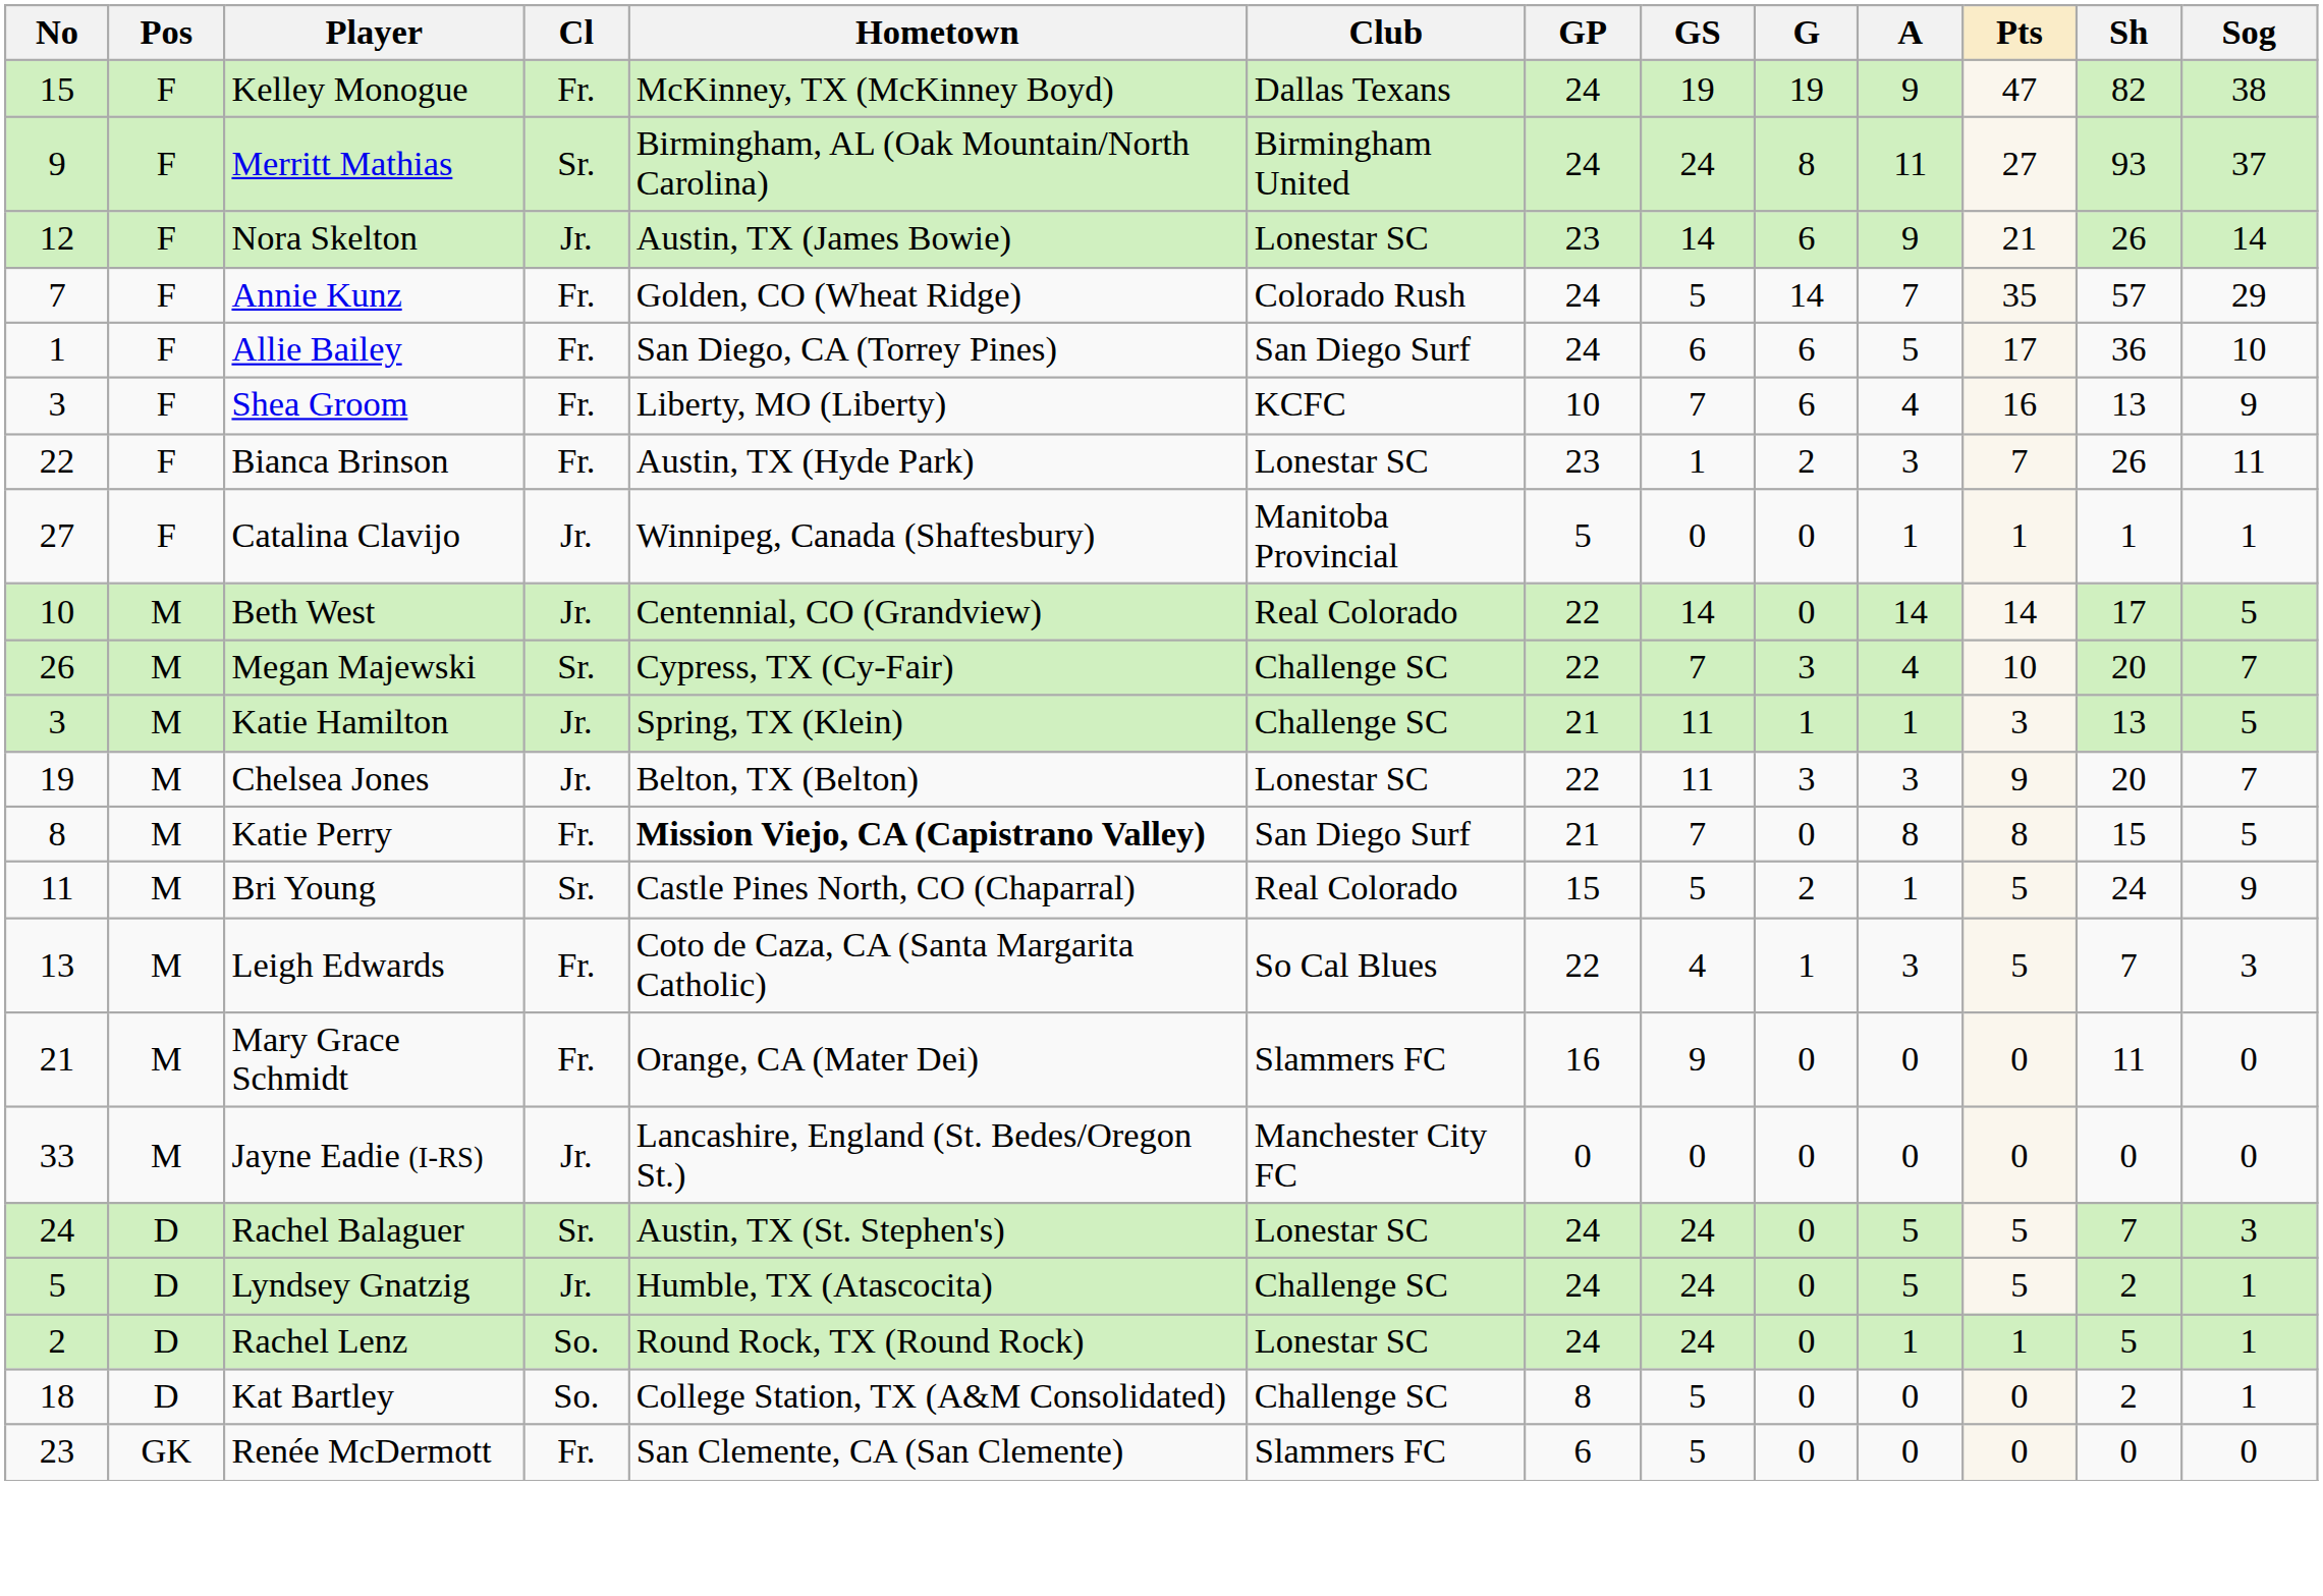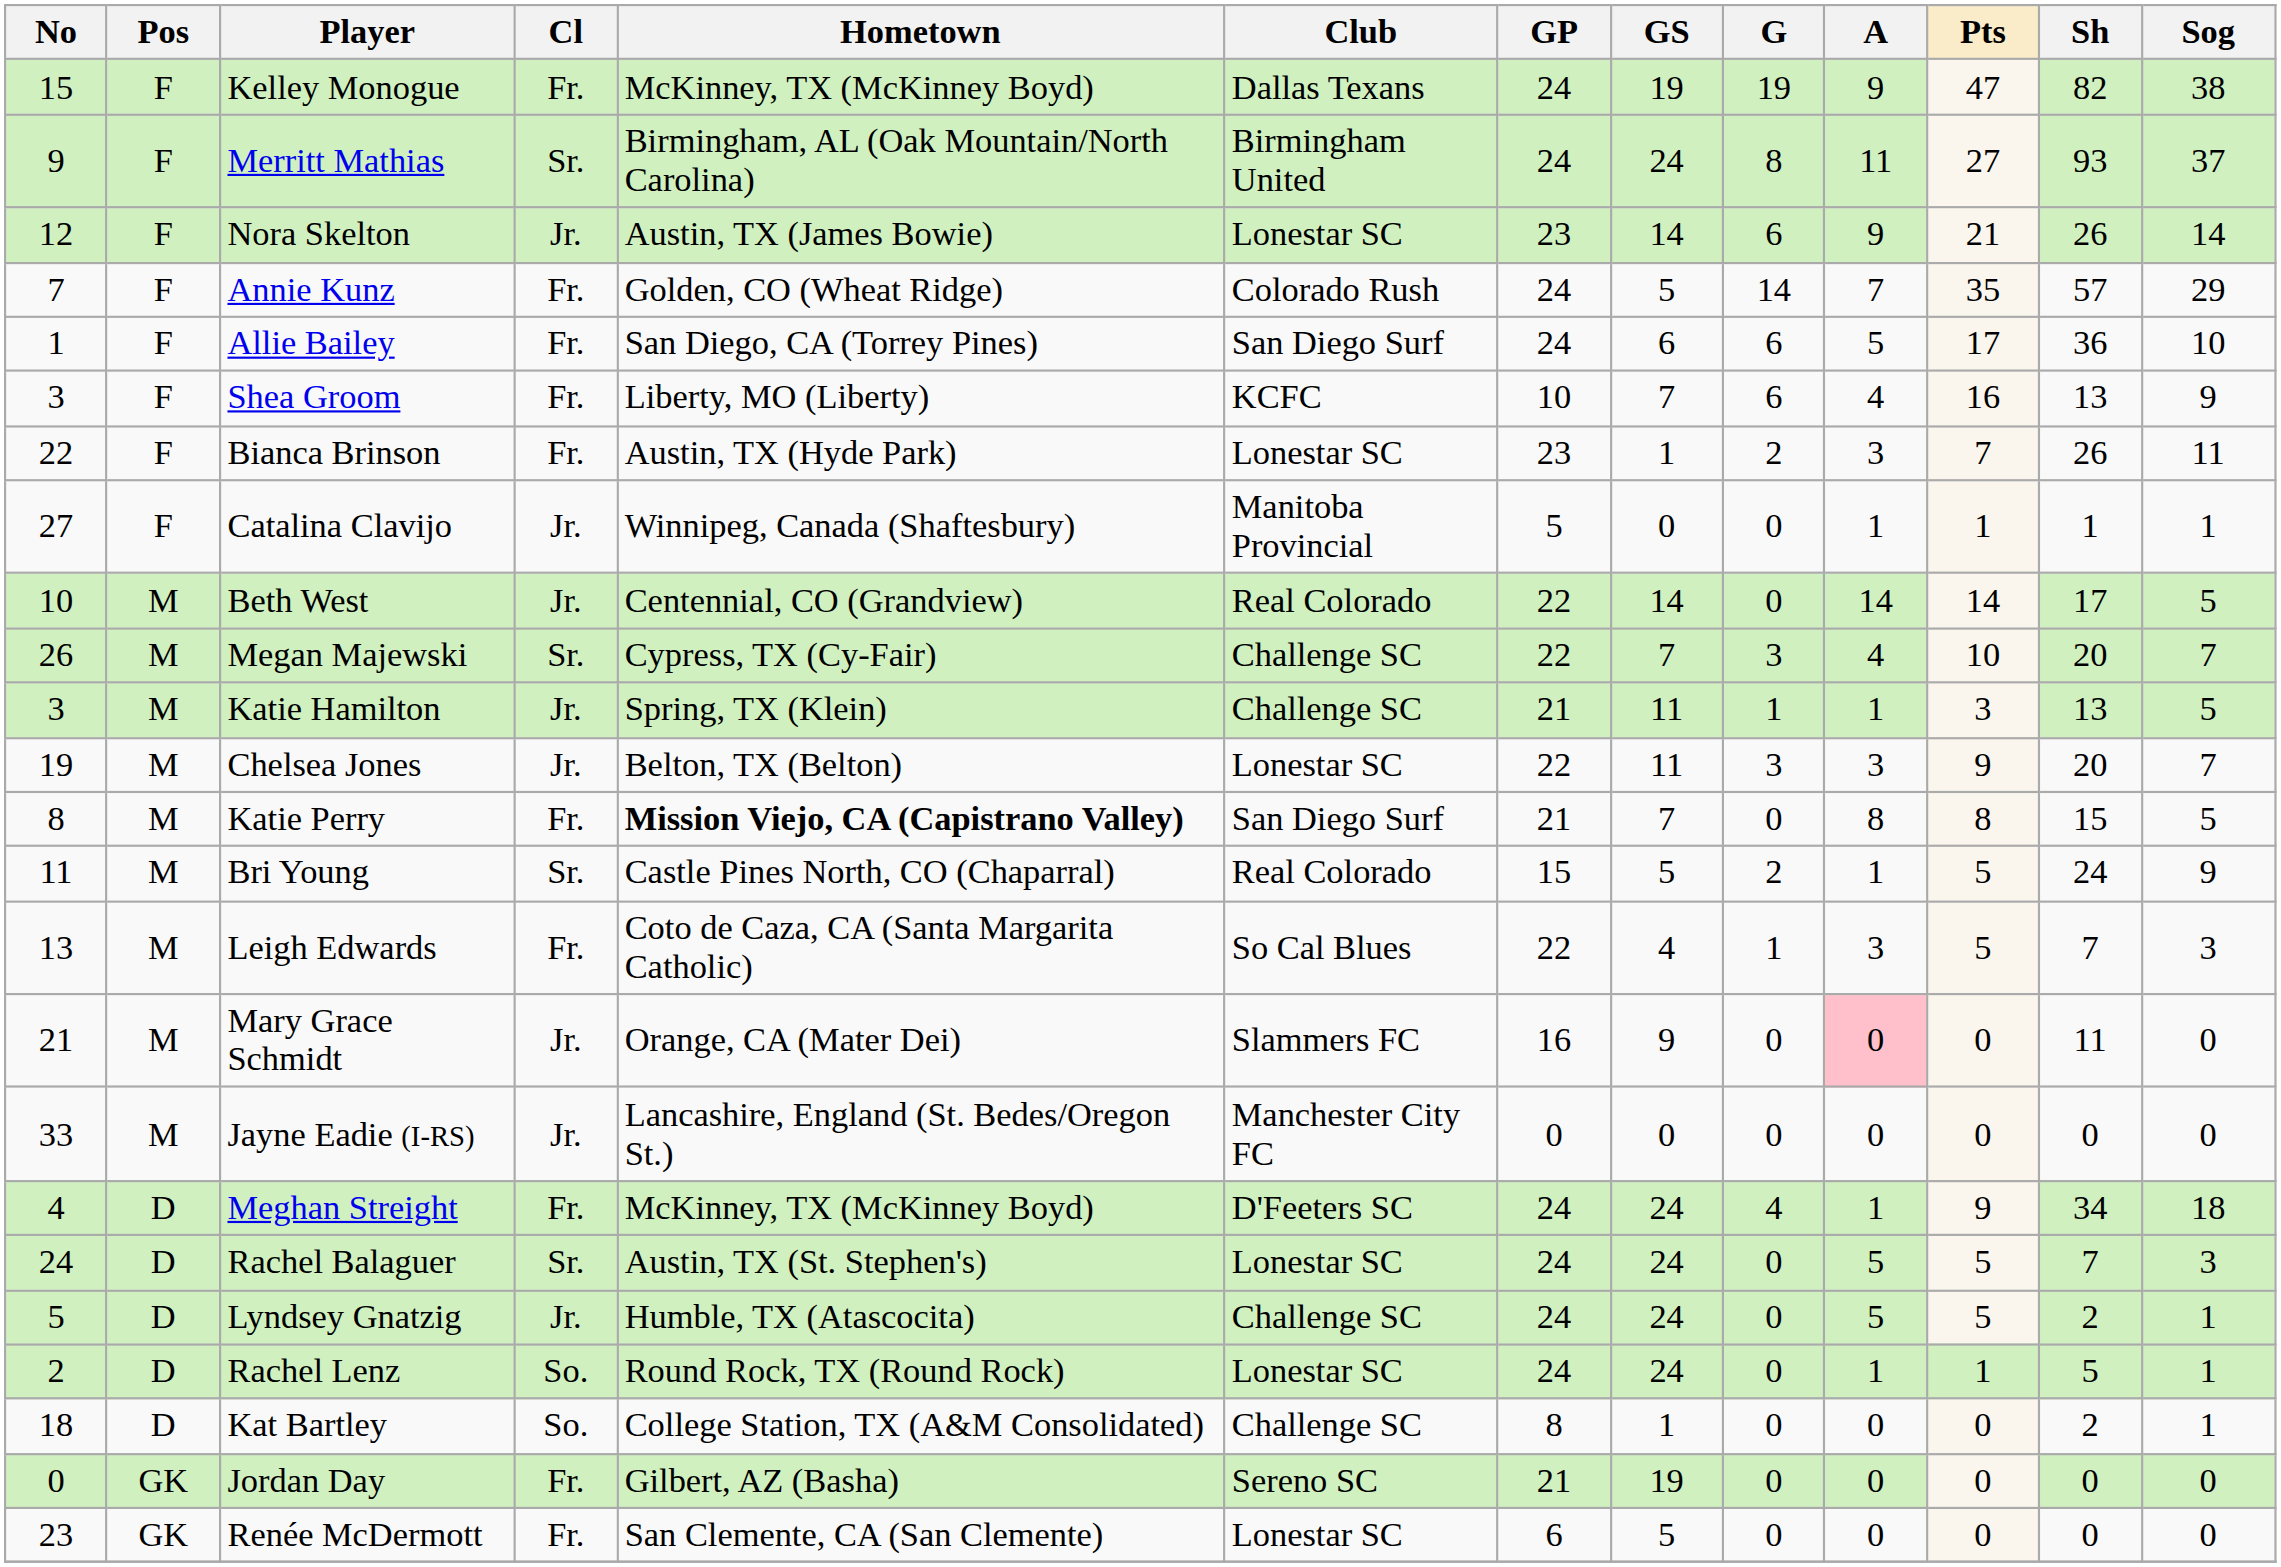Mary Grace Schmidt | Cl: Fr. -> Jr.
Mary Grace Schmidt | A: no background -> pink background
+ row: 4 | D | Meghan Streight | Fr. | McKinney, TX (McKinney Boyd) | D'Feeters SC | 24 | 24 | 4 | 1 | 9 | 34 | 18
Kat Bartley | GS: 5 -> 1
+ row: 0 | GK | Jordan Day | Fr. | Gilbert, AZ (Basha) | Sereno SC | 21 | 19 | 0 | 0 | 0 | 0 | 0
Renée McDermott | Club: Slammers FC -> Lonestar SC
